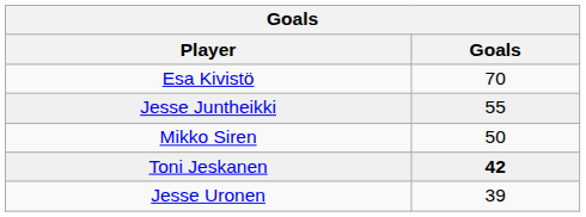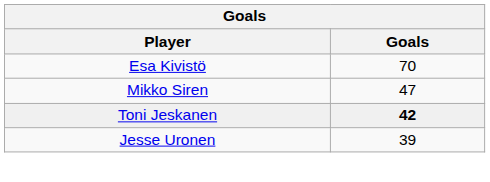- row: Jesse Juntheikki | 55
Mikko Siren | Goals: 50 -> 47
